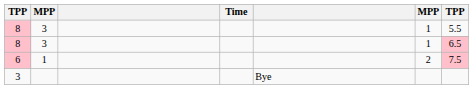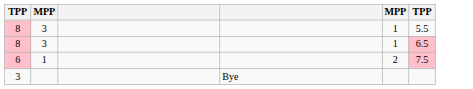- column: Time
